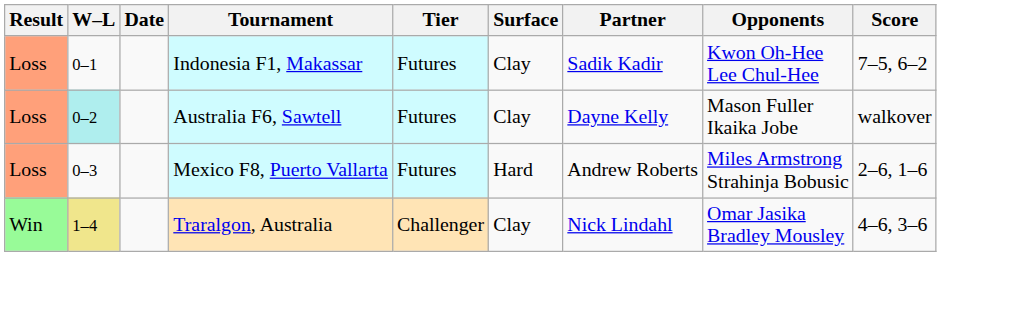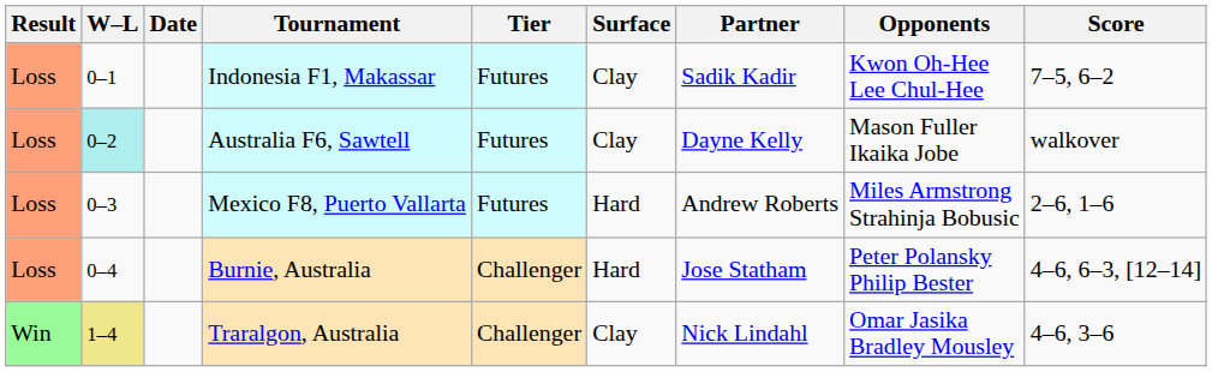+ row: Loss | 0–4 | Burnie, Australia | Challenger | Hard | Jose Statham | Peter Polansky Philip Bester | 4–6, 6–3, [12–14]
